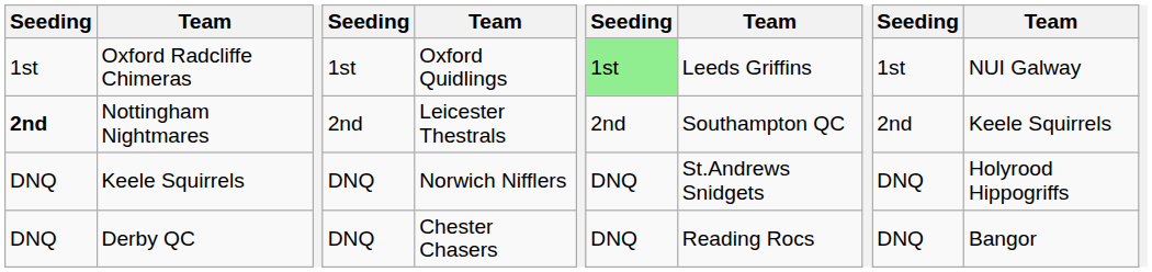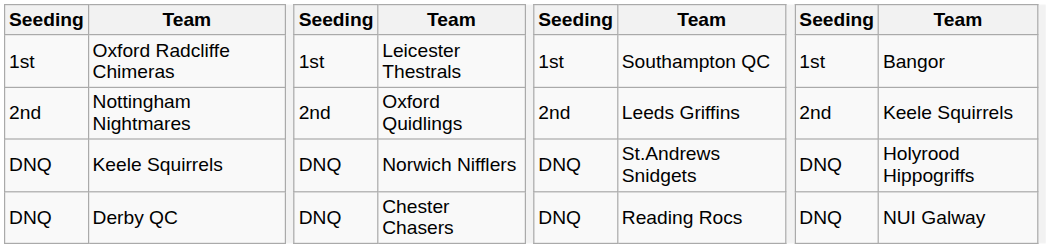Oxford Radcliffe Chimeras | column 5: Oxford Quidlings -> Leicester Thestrals
Oxford Radcliffe Chimeras | column 7: lightgreen background -> no background
Oxford Radcliffe Chimeras | column 8: Leeds Griffins -> Southampton QC
Oxford Radcliffe Chimeras | column 11: NUI Galway -> Bangor
Nottingham Nightmares | column 1: bold -> normal
Nottingham Nightmares | column 5: Leicester Thestrals -> Oxford Quidlings
Nottingham Nightmares | column 8: Southampton QC -> Leeds Griffins
Derby QC | column 11: Bangor -> NUI Galway
